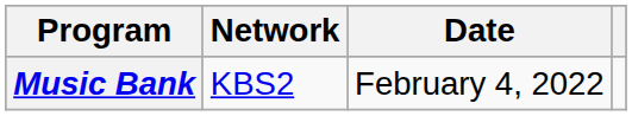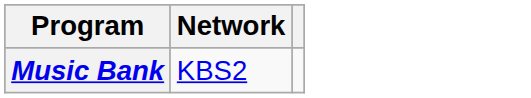- column: Date | February 4, 2022
